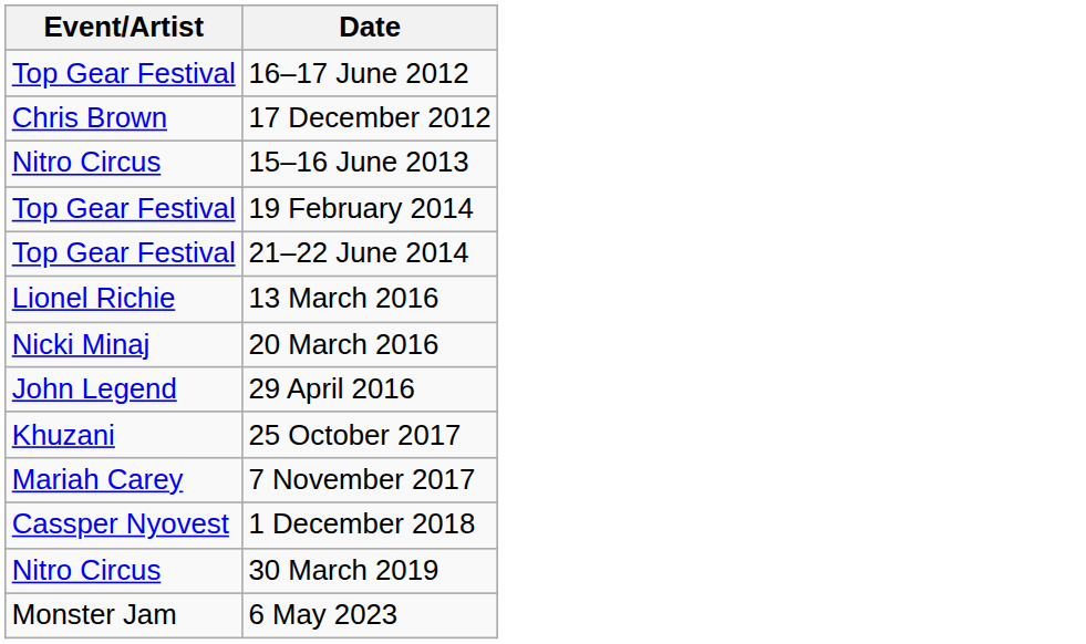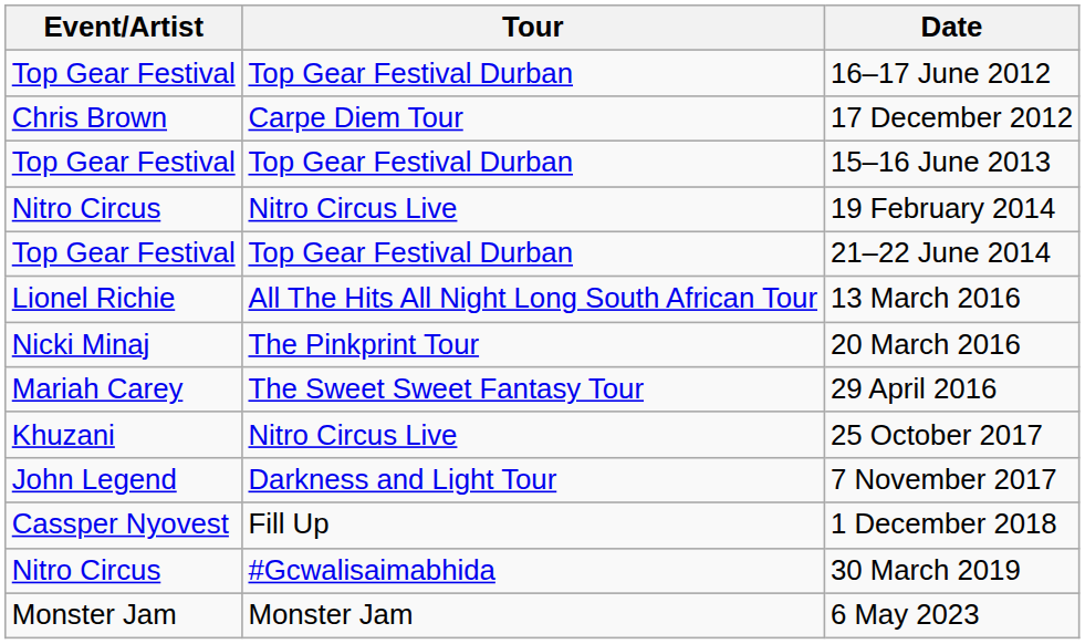+ column: Tour | Top Gear Festival Durban | Carpe Diem Tour | Top Gear Festival Durban | Nitro Circus Live | Top Gear Festival Durban | All The Hits All Night Long South African Tour | The Pinkprint Tour | The Sweet Sweet Fantasy Tour | Nitro Circus Live | Darkness and Light Tour | Fill Up | #Gcwalisaimabhida | Monster Jam
15–16 June 2013 | Event/Artist: Nitro Circus -> Top Gear Festival
19 February 2014 | Event/Artist: Top Gear Festival -> Nitro Circus
29 April 2016 | Event/Artist: John Legend -> Mariah Carey
7 November 2017 | Event/Artist: Mariah Carey -> John Legend
